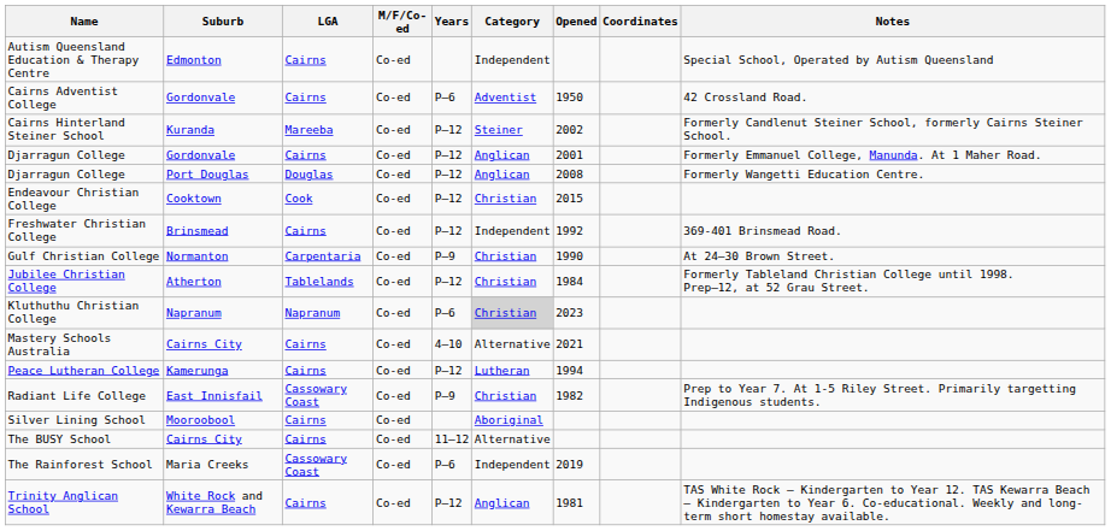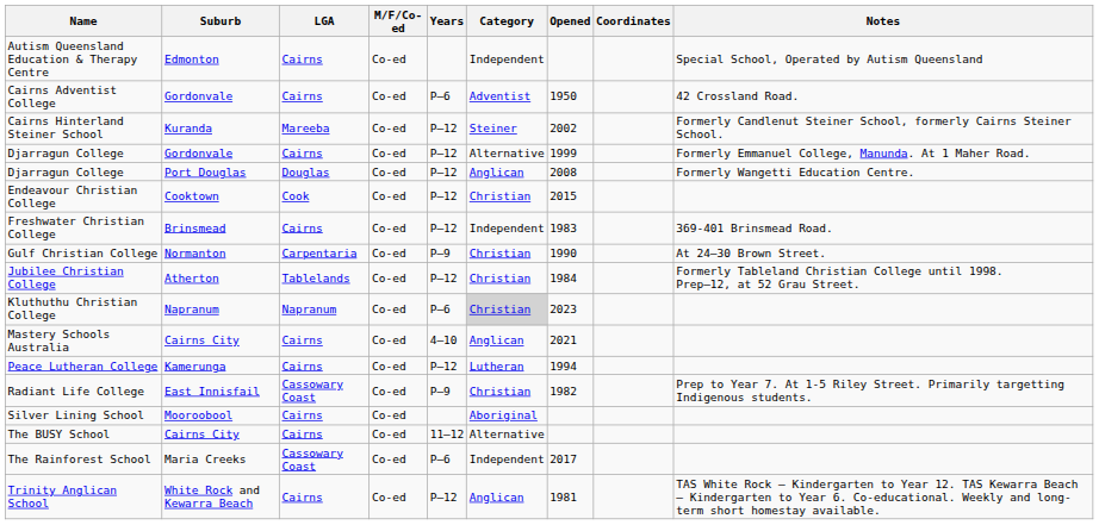Djarragun College / Gordonvale | Category: Anglican -> Alternative
Djarragun College / Gordonvale | Opened: 2001 -> 1999
Freshwater Christian College | Opened: 1992 -> 1983
Mastery Schools Australia | Category: Alternative -> Anglican
The Rainforest School | Opened: 2019 -> 2017
